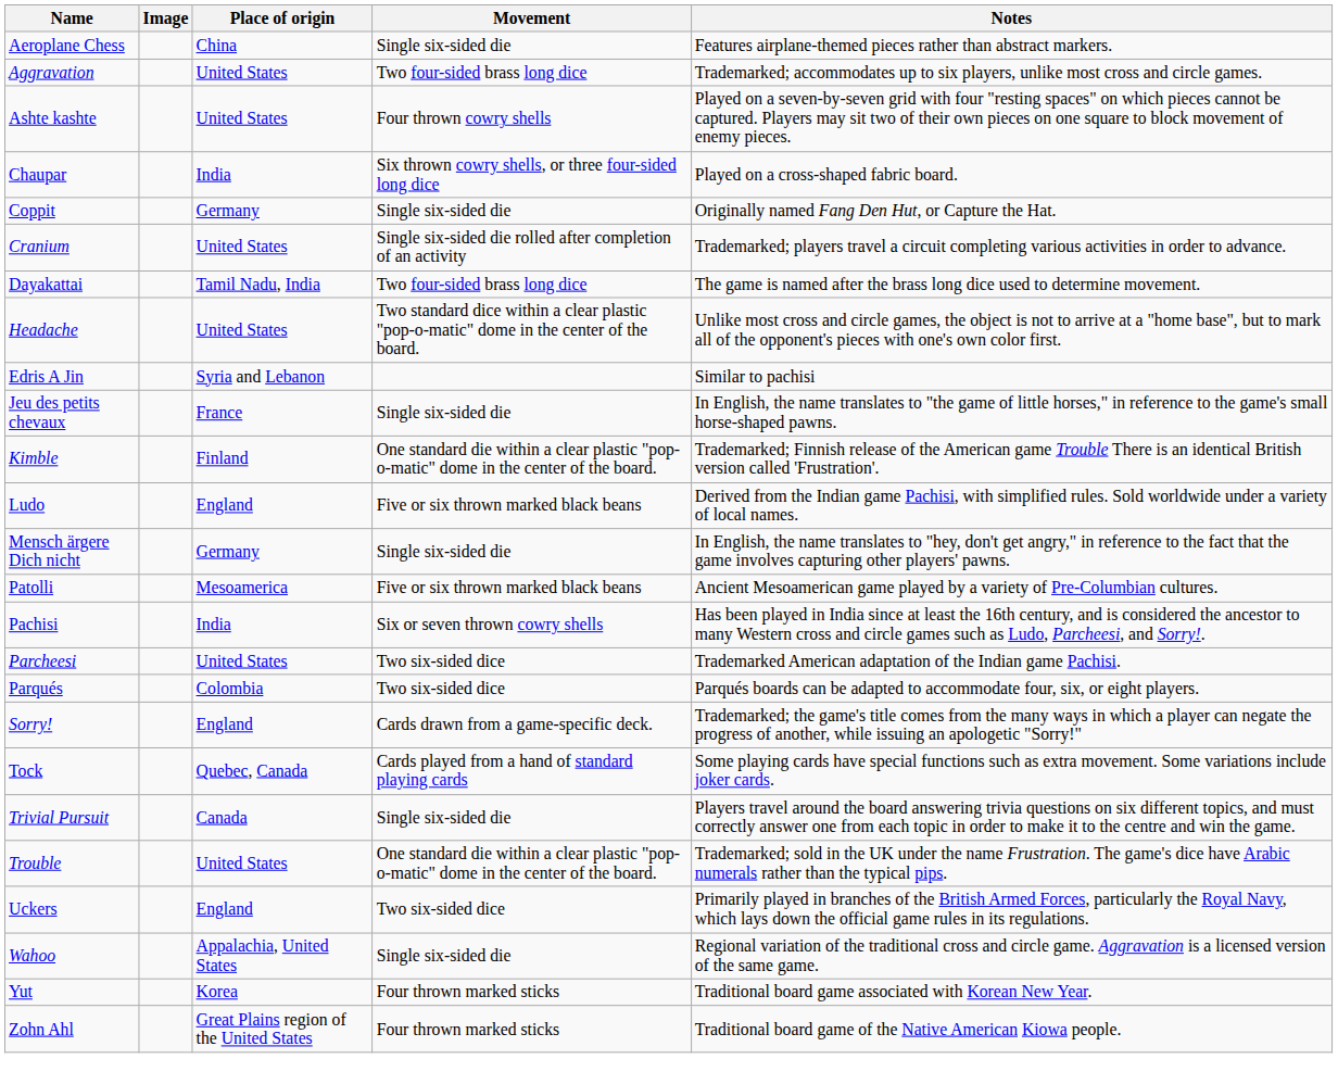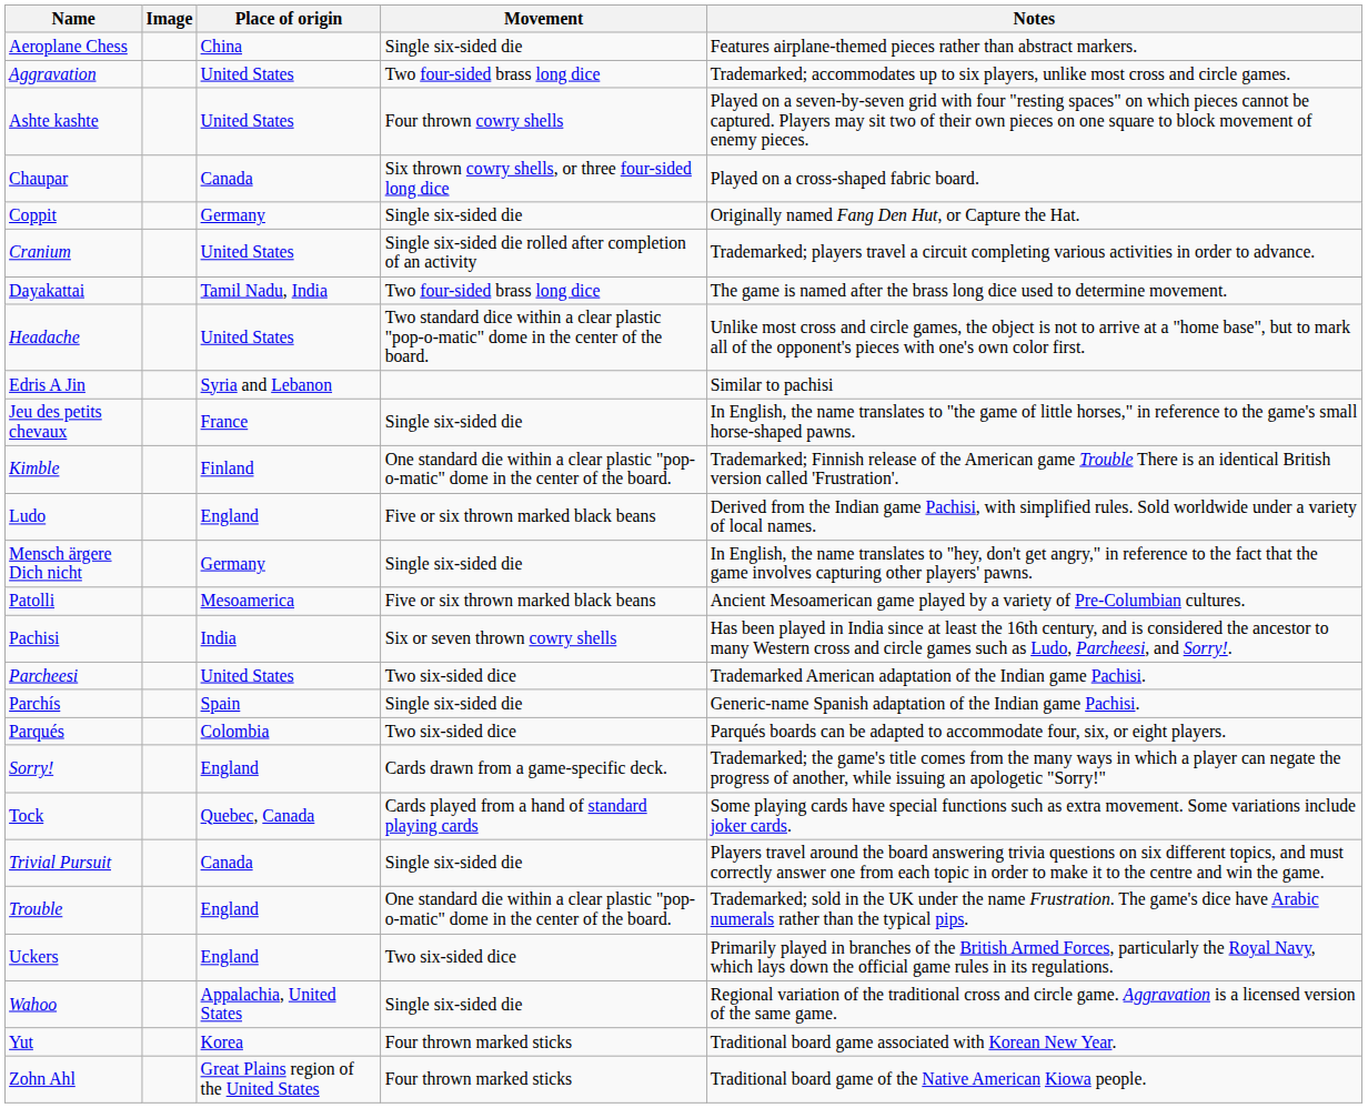Chaupar | Place of origin: India -> Canada
+ row: Parchís | Spain | Single six-sided die | Generic-name Spanish adaptation of the Indian game Pachisi.
Trouble | Place of origin: United States -> England
